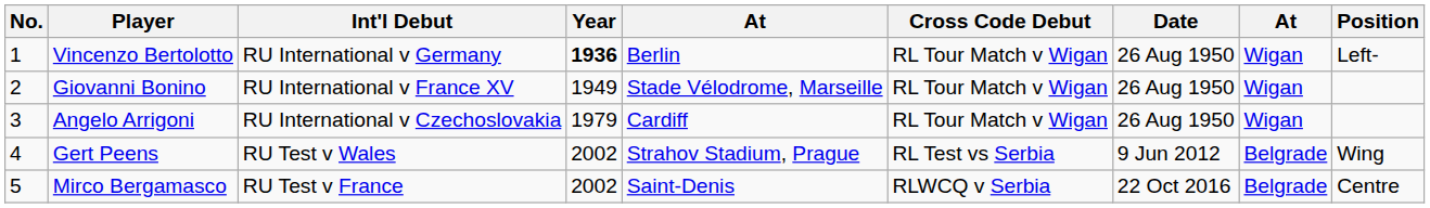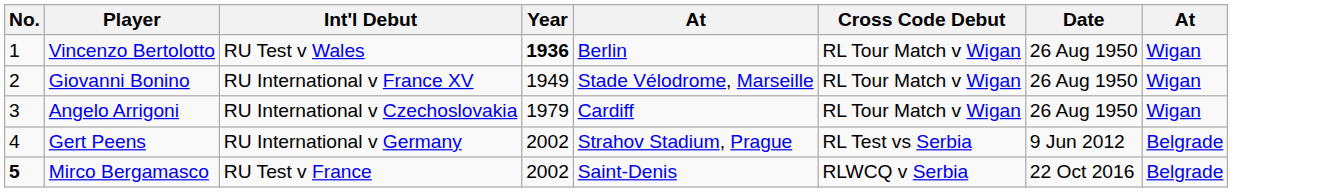- column: Position | Left- | Wing | Centre
Vincenzo Bertolotto | Int'l Debut: RU International v Germany -> RU Test v Wales
Gert Peens | Int'l Debut: RU Test v Wales -> RU International v Germany
Mirco Bergamasco | No.: normal -> bold
